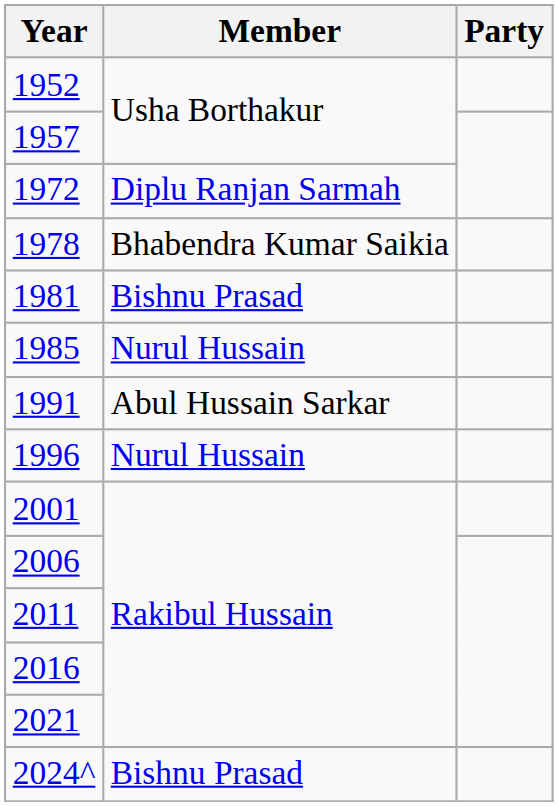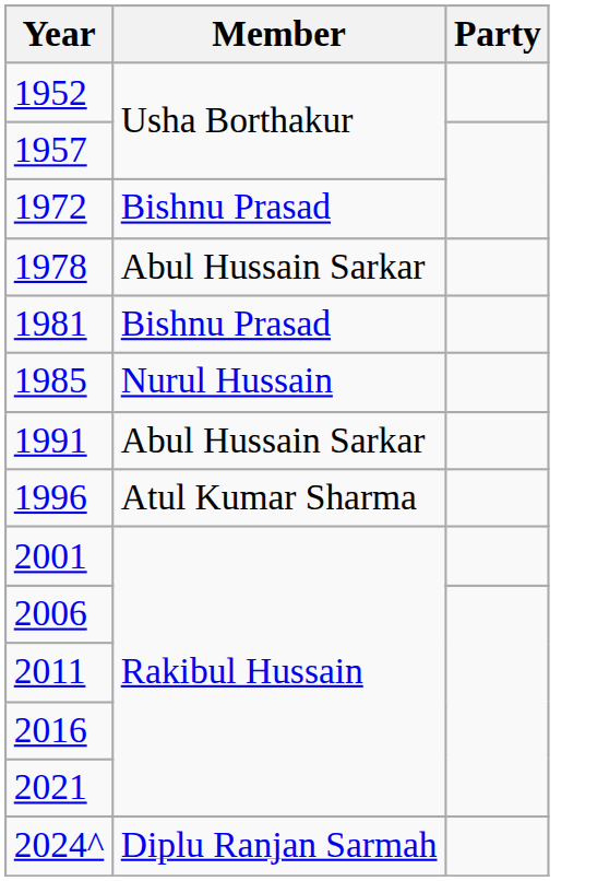1972 | Member: Diplu Ranjan Sarmah -> Bishnu Prasad
1978 | Member: Bhabendra Kumar Saikia -> Abul Hussain Sarkar
1996 | Member: Nurul Hussain -> Atul Kumar Sharma
2024^ | Member: Bishnu Prasad -> Diplu Ranjan Sarmah
